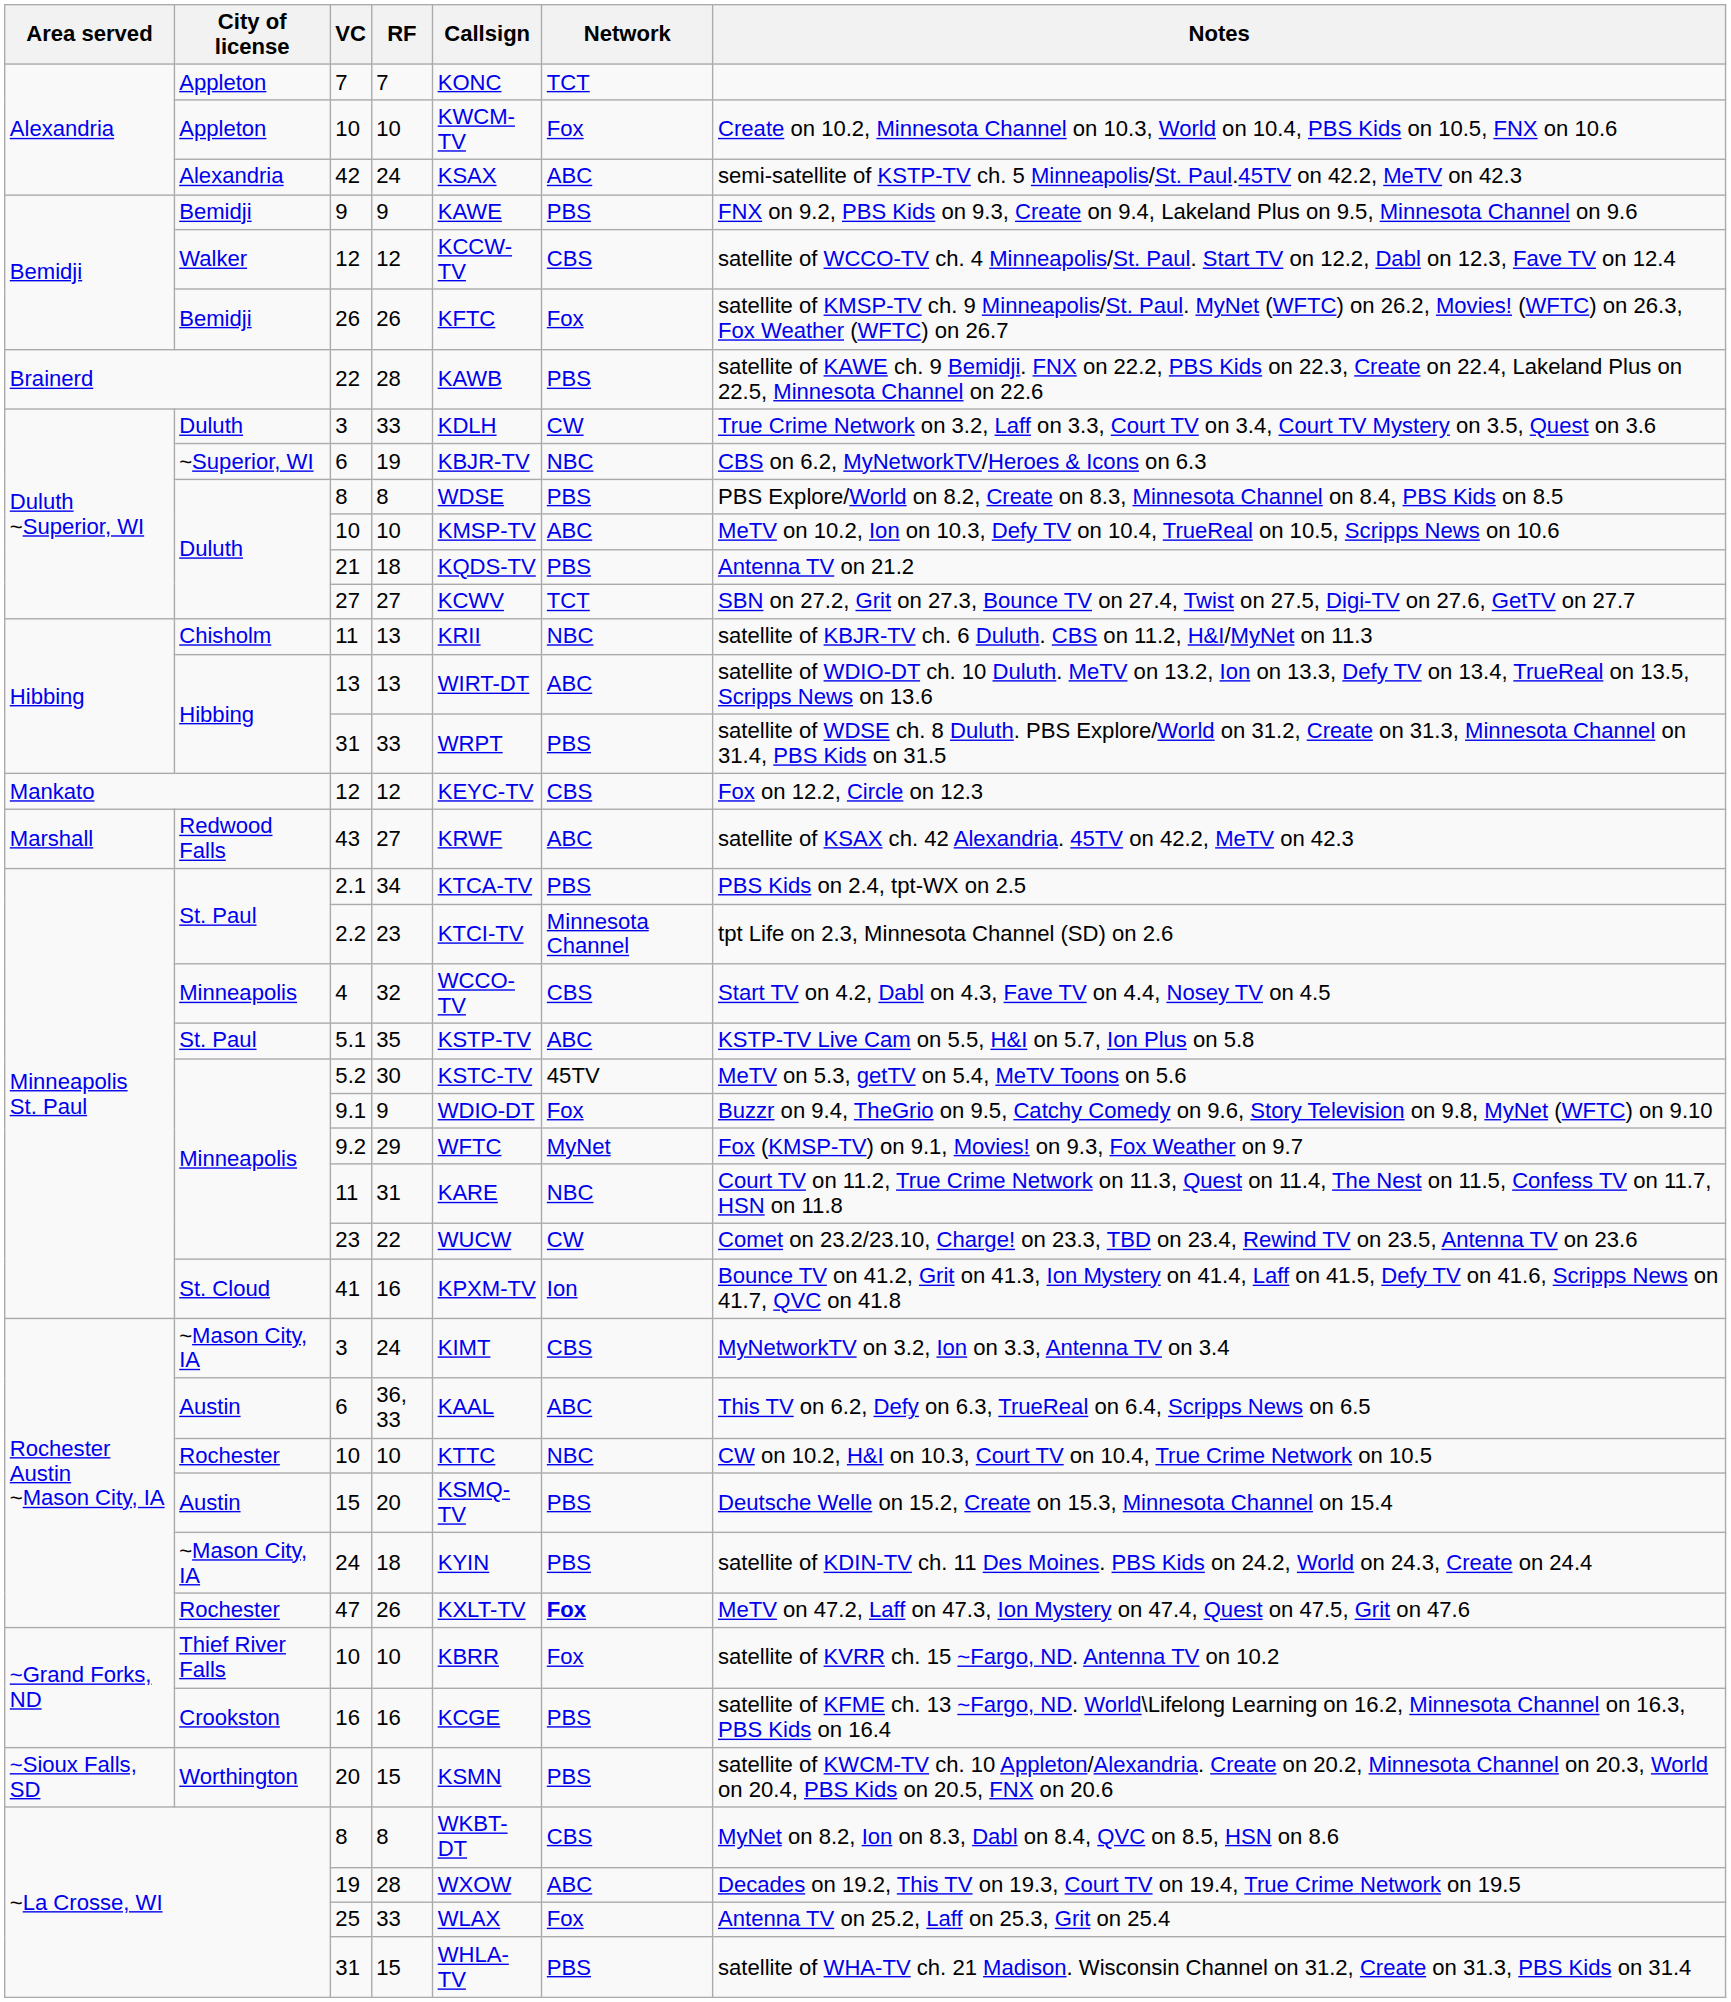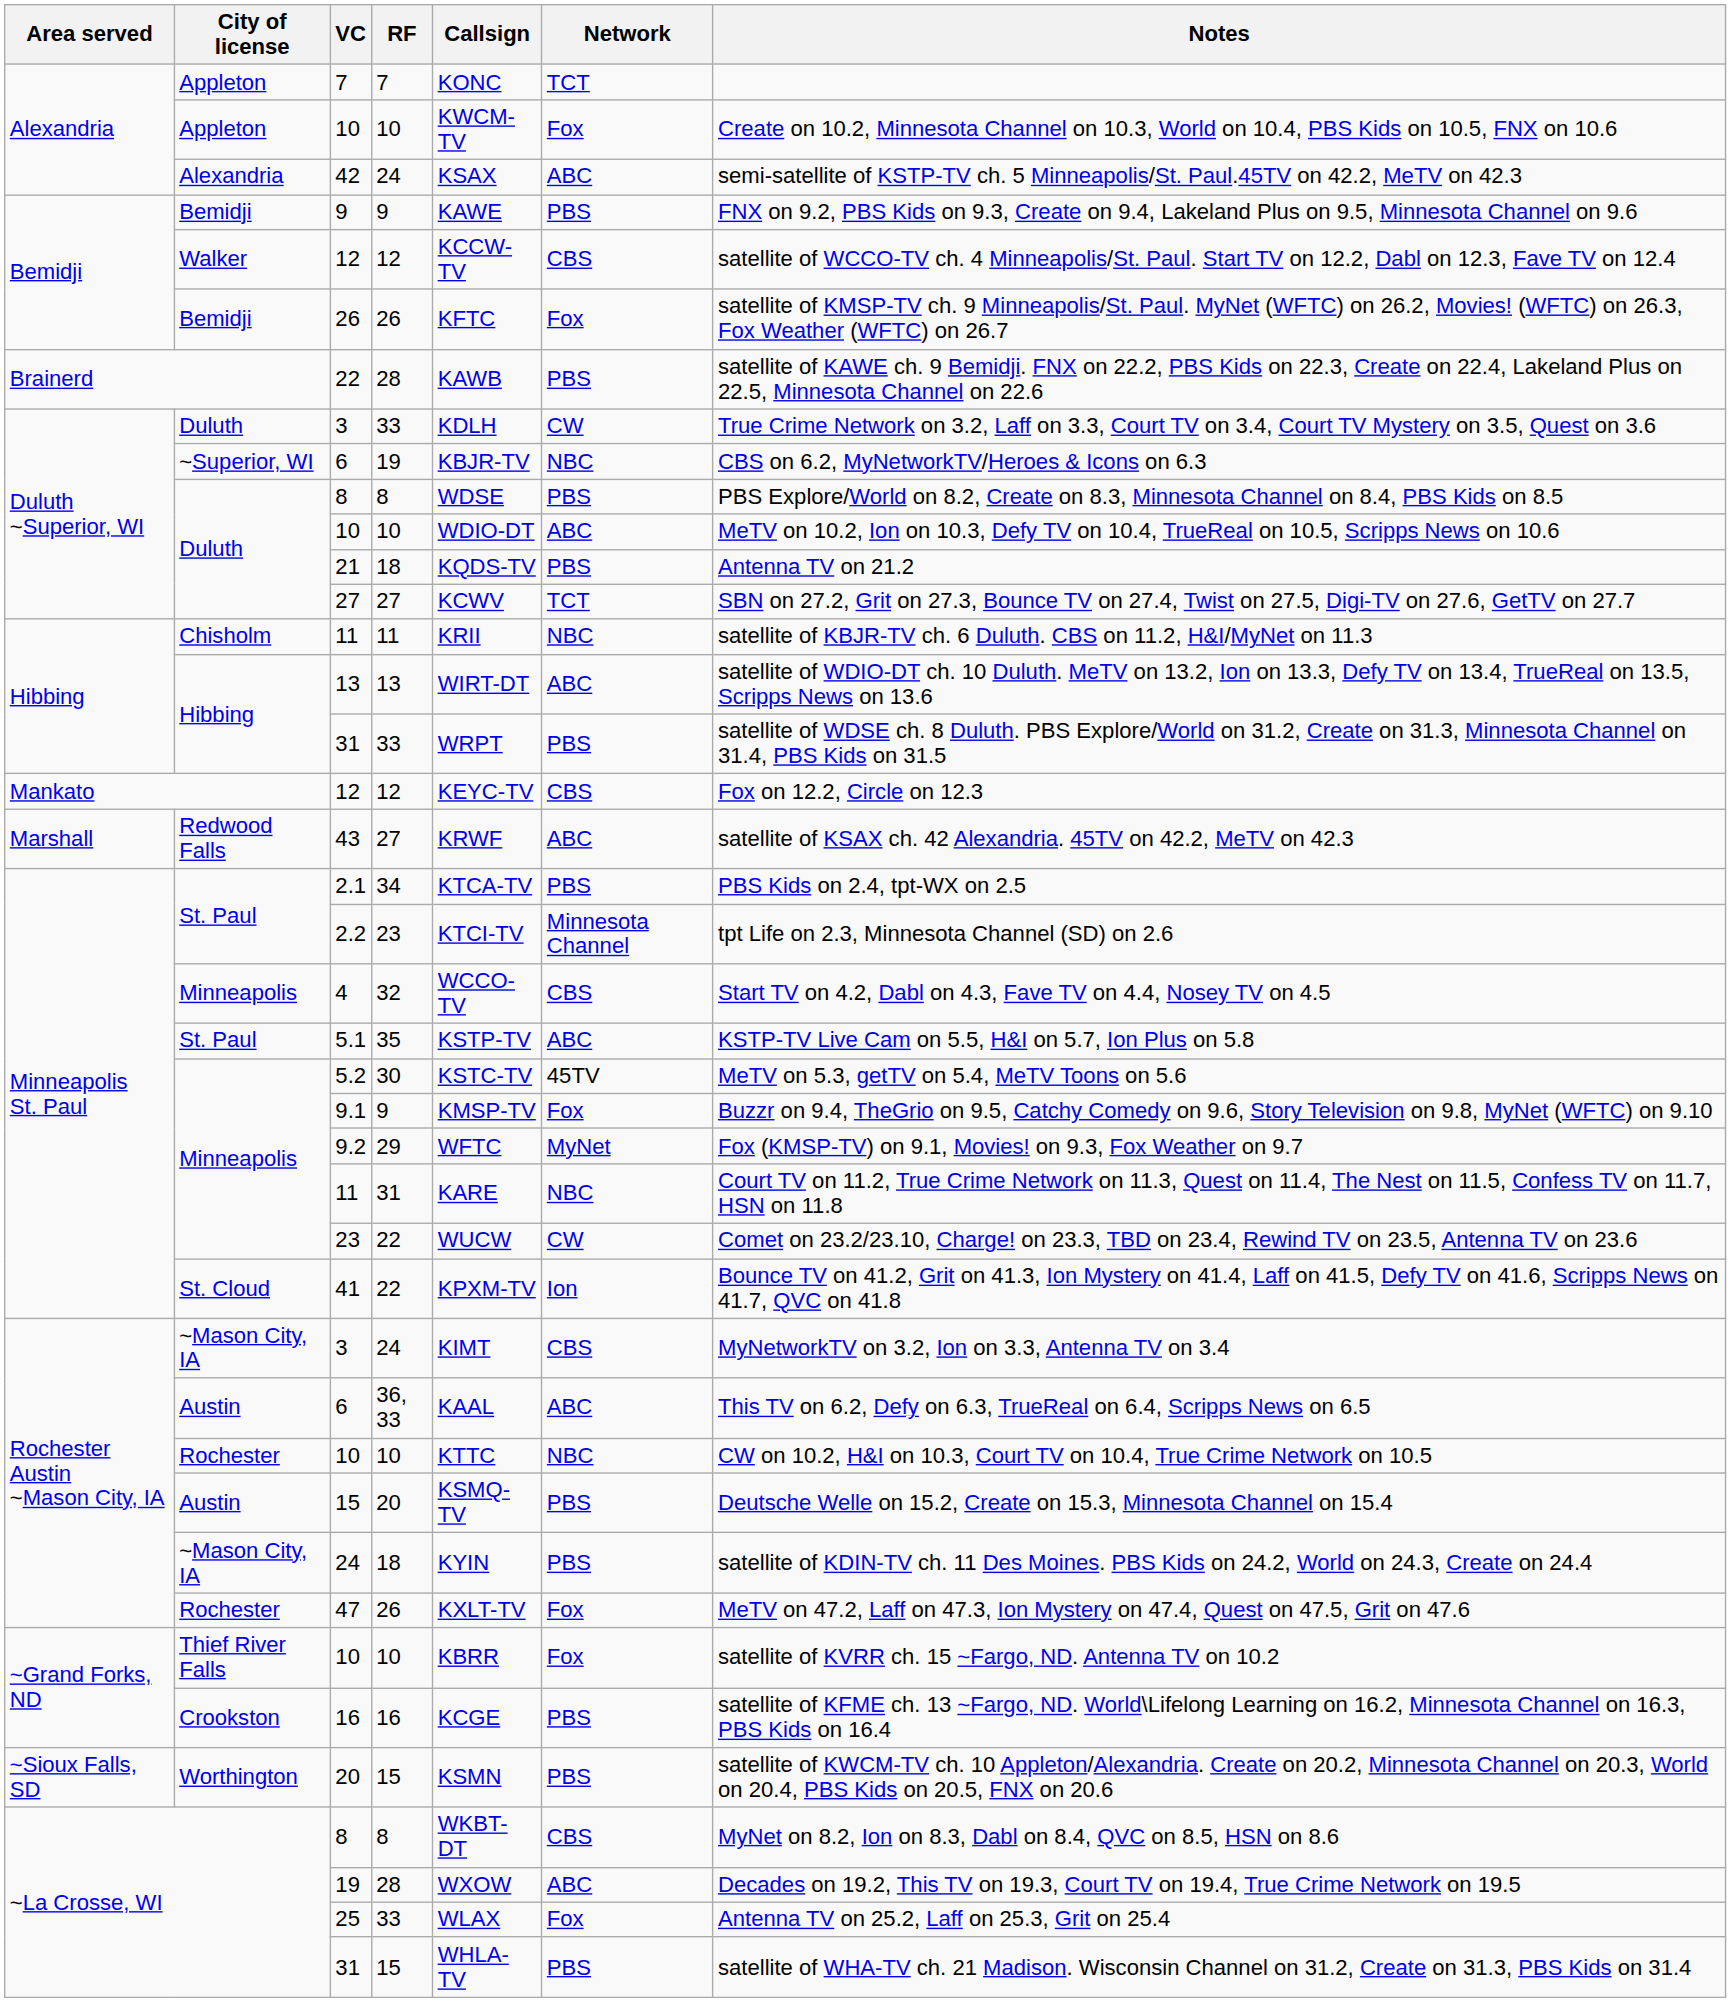Duluth / 10 | Callsign: KMSP-TV -> WDIO-DT
Chisholm / 11 | RF: 13 -> 11
9.1 | Callsign: WDIO-DT -> KMSP-TV
41 | RF: 16 -> 22
47 | Network: bold -> normal
